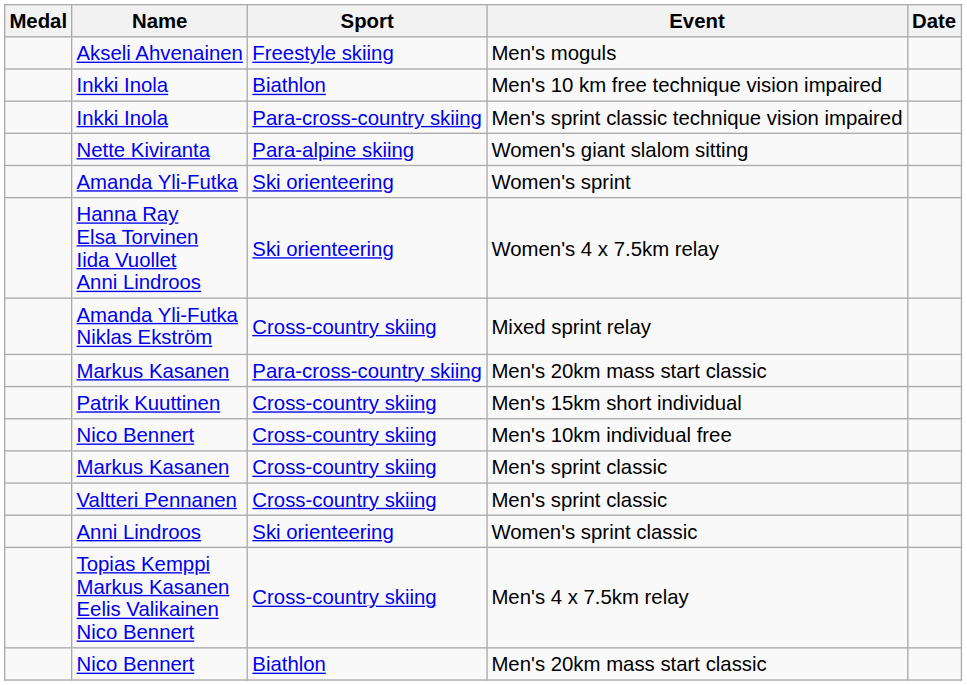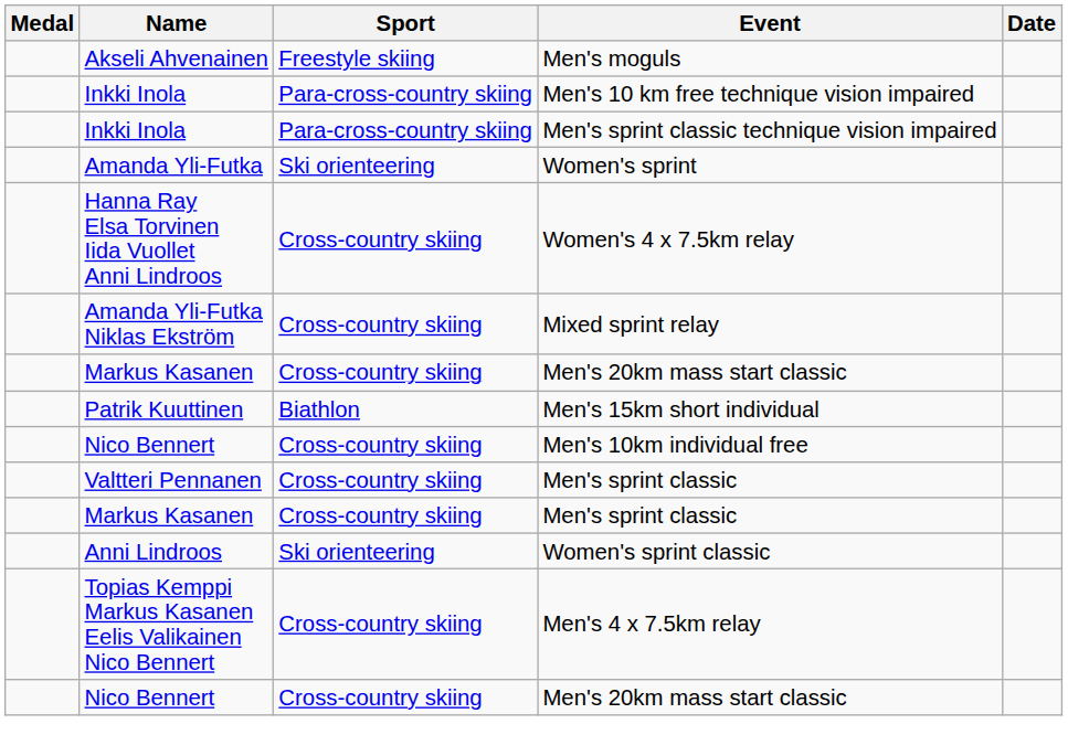Men's 10 km free technique vision impaired | Sport: Biathlon -> Para-cross-country skiing
- row: Nette Kiviranta | Para-alpine skiing | Women's giant slalom sitting
Women's 4 x 7.5km relay | Sport: Ski orienteering -> Cross-country skiing
Markus Kasanen / Men's 20km mass start classic | Sport: Para-cross-country skiing -> Cross-country skiing
Men's 15km short individual | Sport: Cross-country skiing -> Biathlon
rows swapped: Valtteri Pennanen / Men's sprint classic <-> Markus Kasanen / Men's sprint classic
Nico Bennert / Men's 20km mass start classic | Sport: Biathlon -> Cross-country skiing
